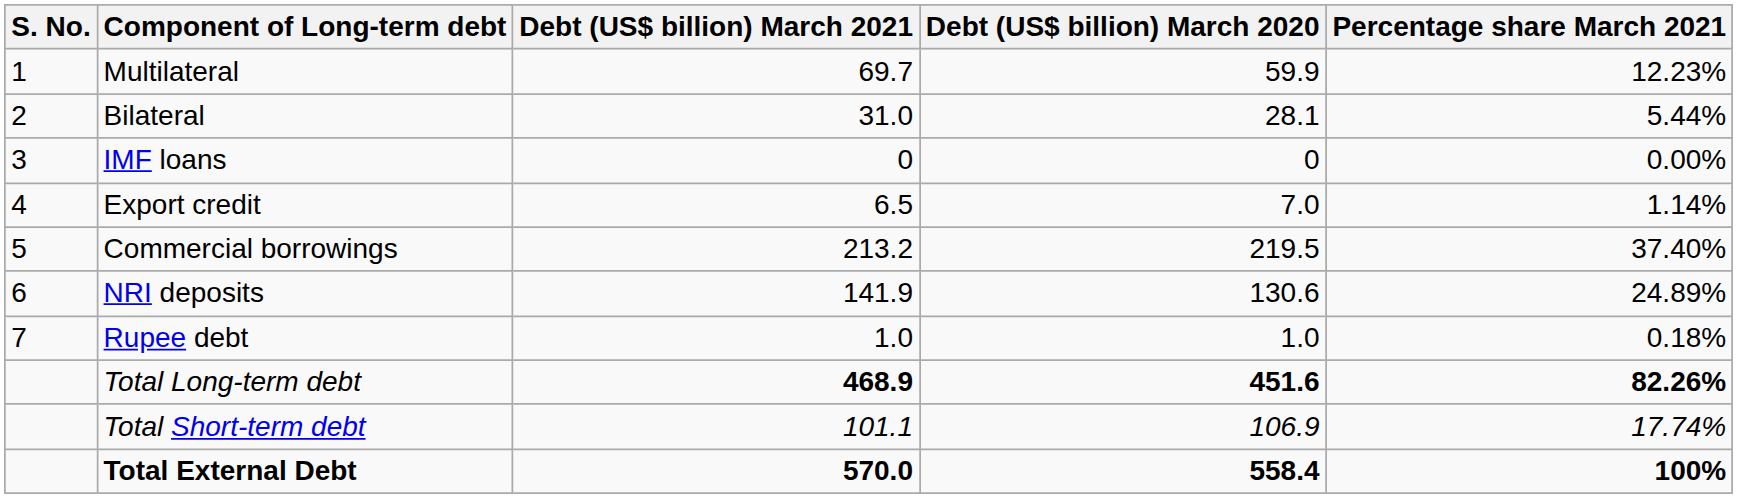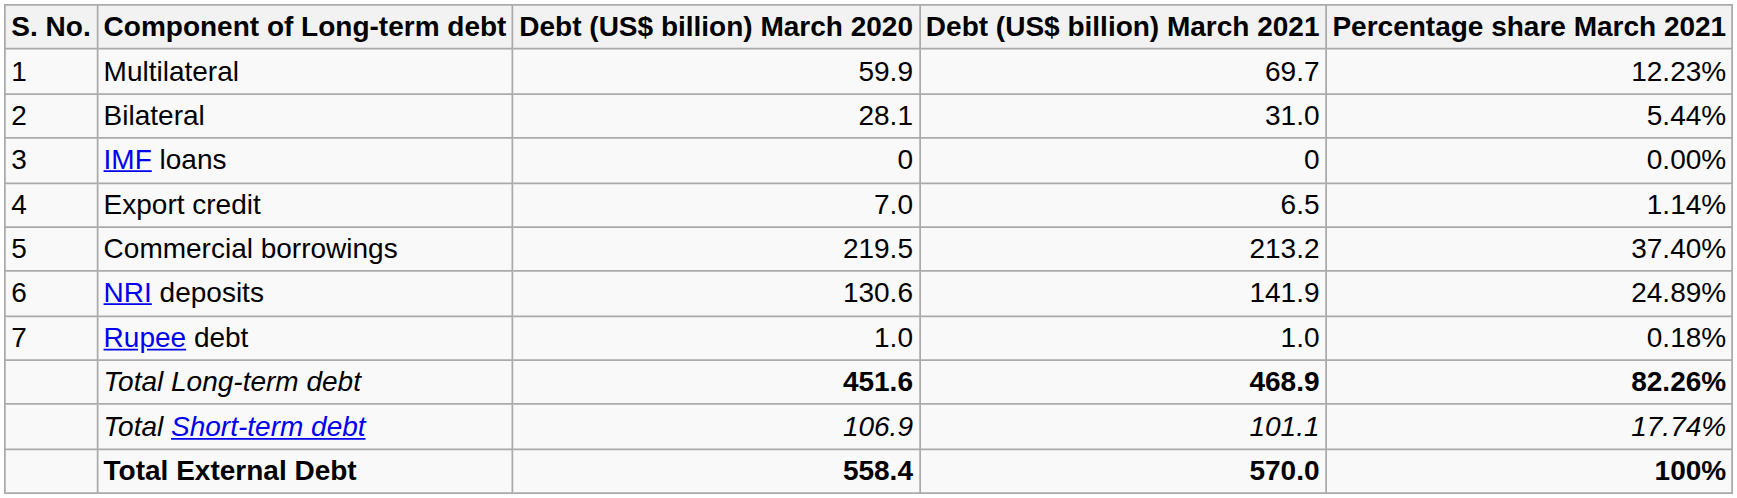columns swapped: Debt (US$ billion) March 2020 <-> Debt (US$ billion) March 2021
